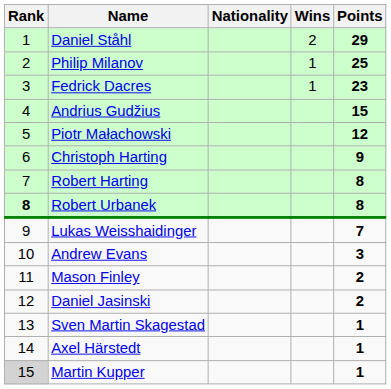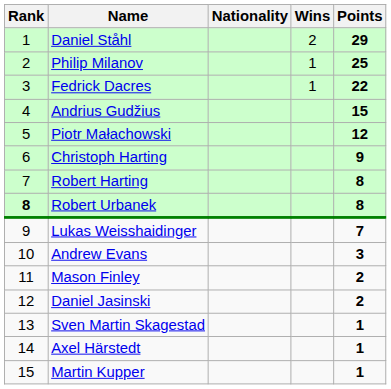Fedrick Dacres | Points: 23 -> 22
Martin Kupper | Rank: lightgrey background -> no background
